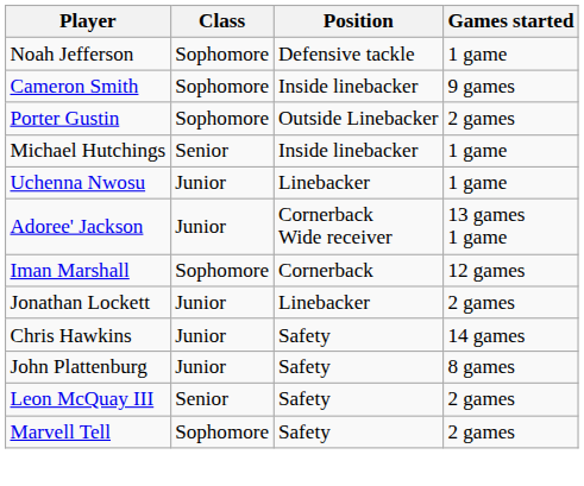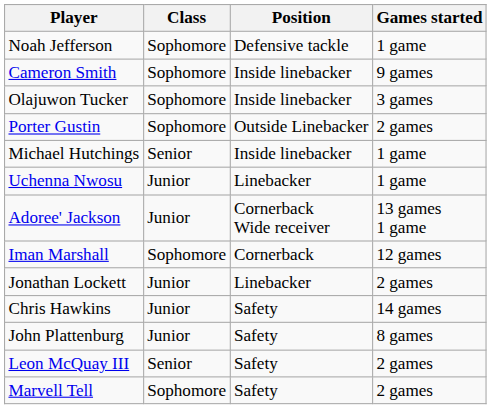+ row: Olajuwon Tucker | Sophomore | Inside linebacker | 3 games
